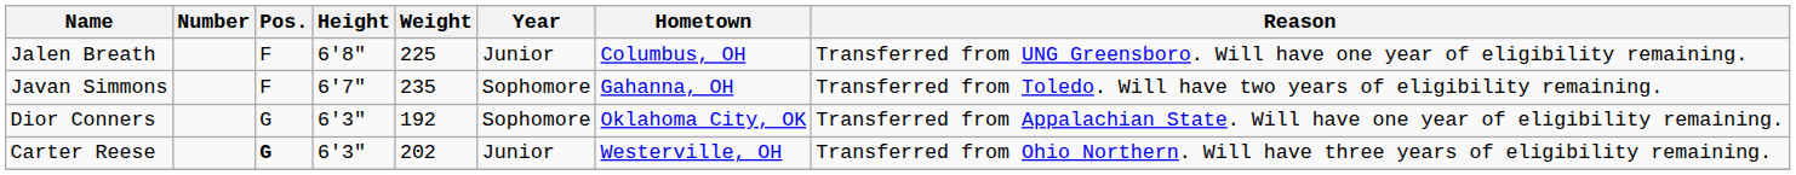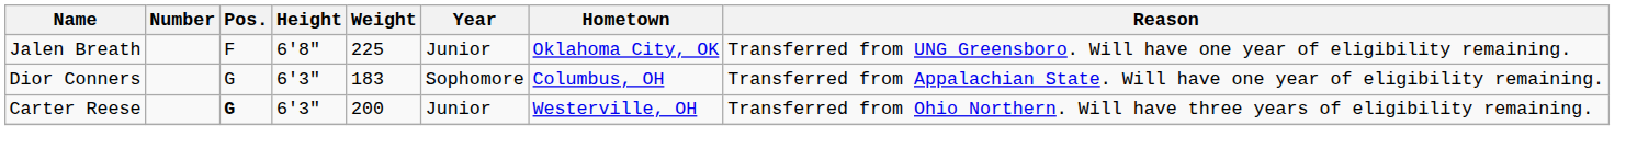Jalen Breath | Hometown: Columbus, OH -> Oklahoma City, OK
- row: Javan Simmons | F | 6'7" | 235 | Sophomore | Gahanna, OH | Transferred from Toledo. Will have two years of eligibility remaining.
Dior Conners | Weight: 192 -> 183
Dior Conners | Hometown: Oklahoma City, OK -> Columbus, OH
Carter Reese | Weight: 202 -> 200
